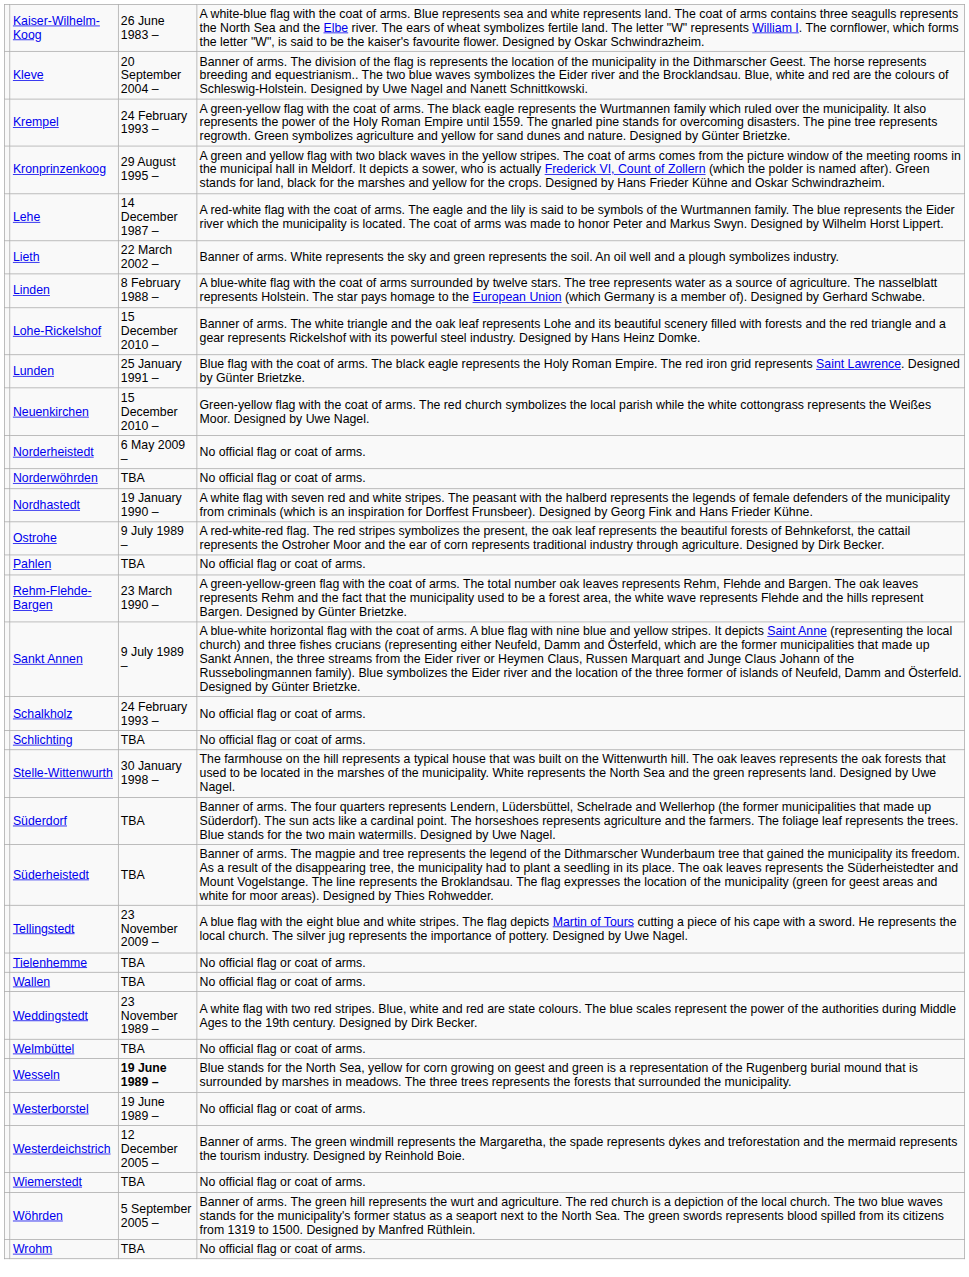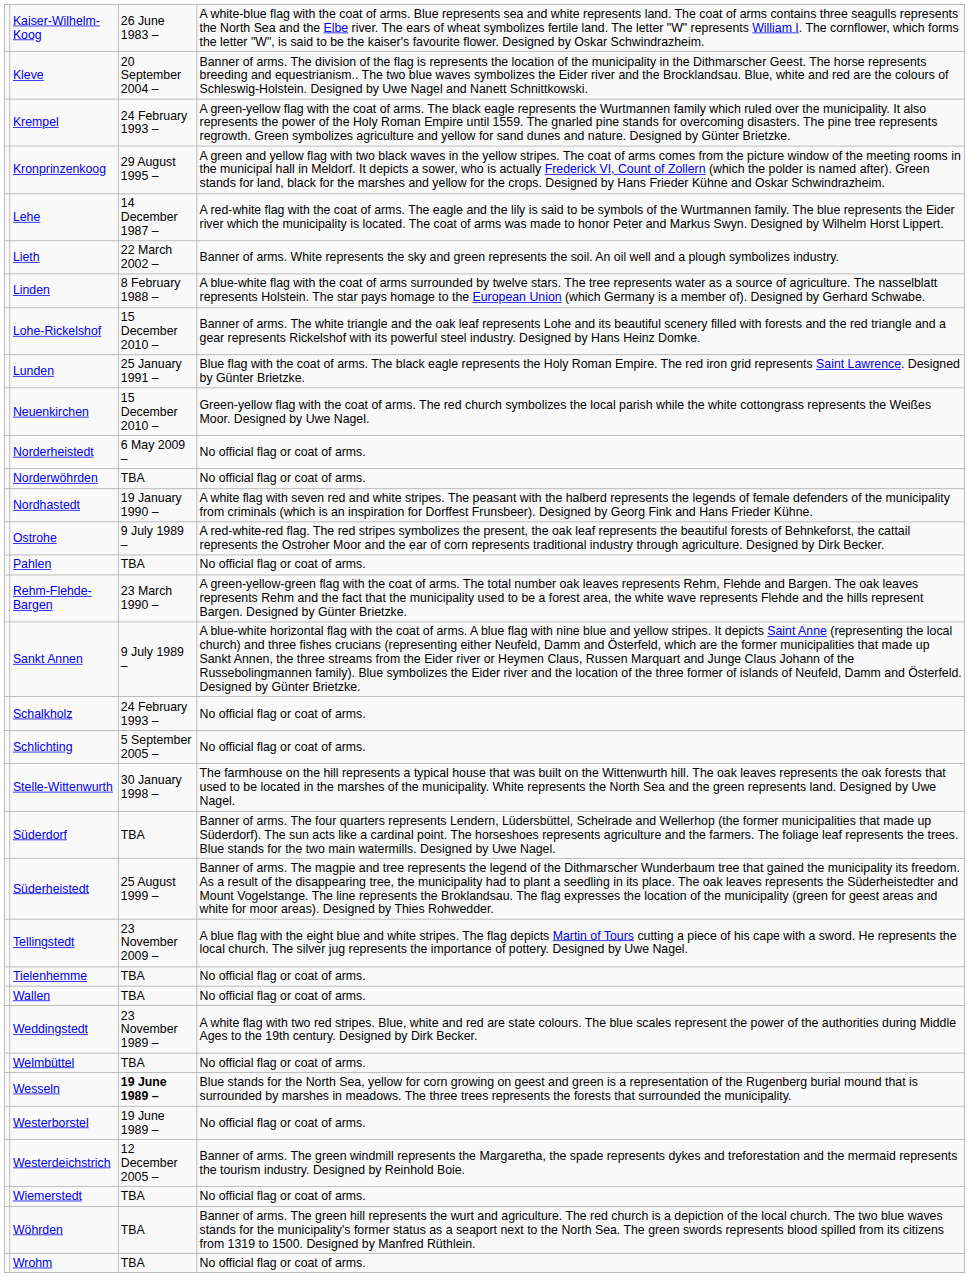Schlichting | column 3: TBA -> 5 September 2005 –
Süderheistedt | column 3: TBA -> 25 August 1999 –
Wöhrden | column 3: 5 September 2005 – -> TBA
